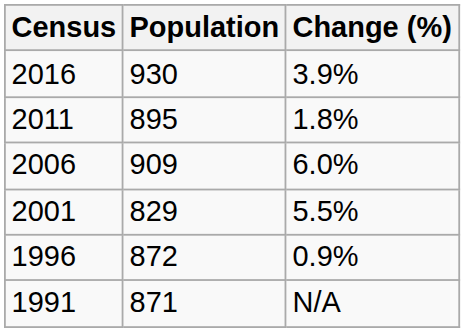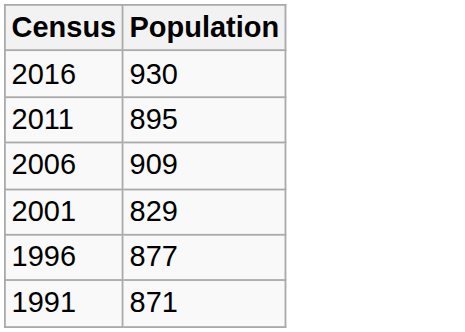- column: Change (%) | 3.9% | 1.8% | 6.0% | 5.5% | 0.9% | N/A
1996 | Population: 872 -> 877
